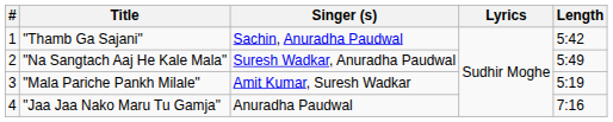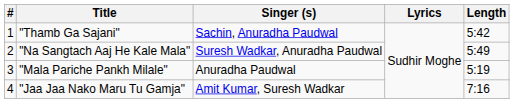"Mala Pariche Pankh Milale" | Singer (s): Amit Kumar, Suresh Wadkar -> Anuradha Paudwal
"Jaa Jaa Nako Maru Tu Gamja" | Singer (s): Anuradha Paudwal -> Amit Kumar, Suresh Wadkar
